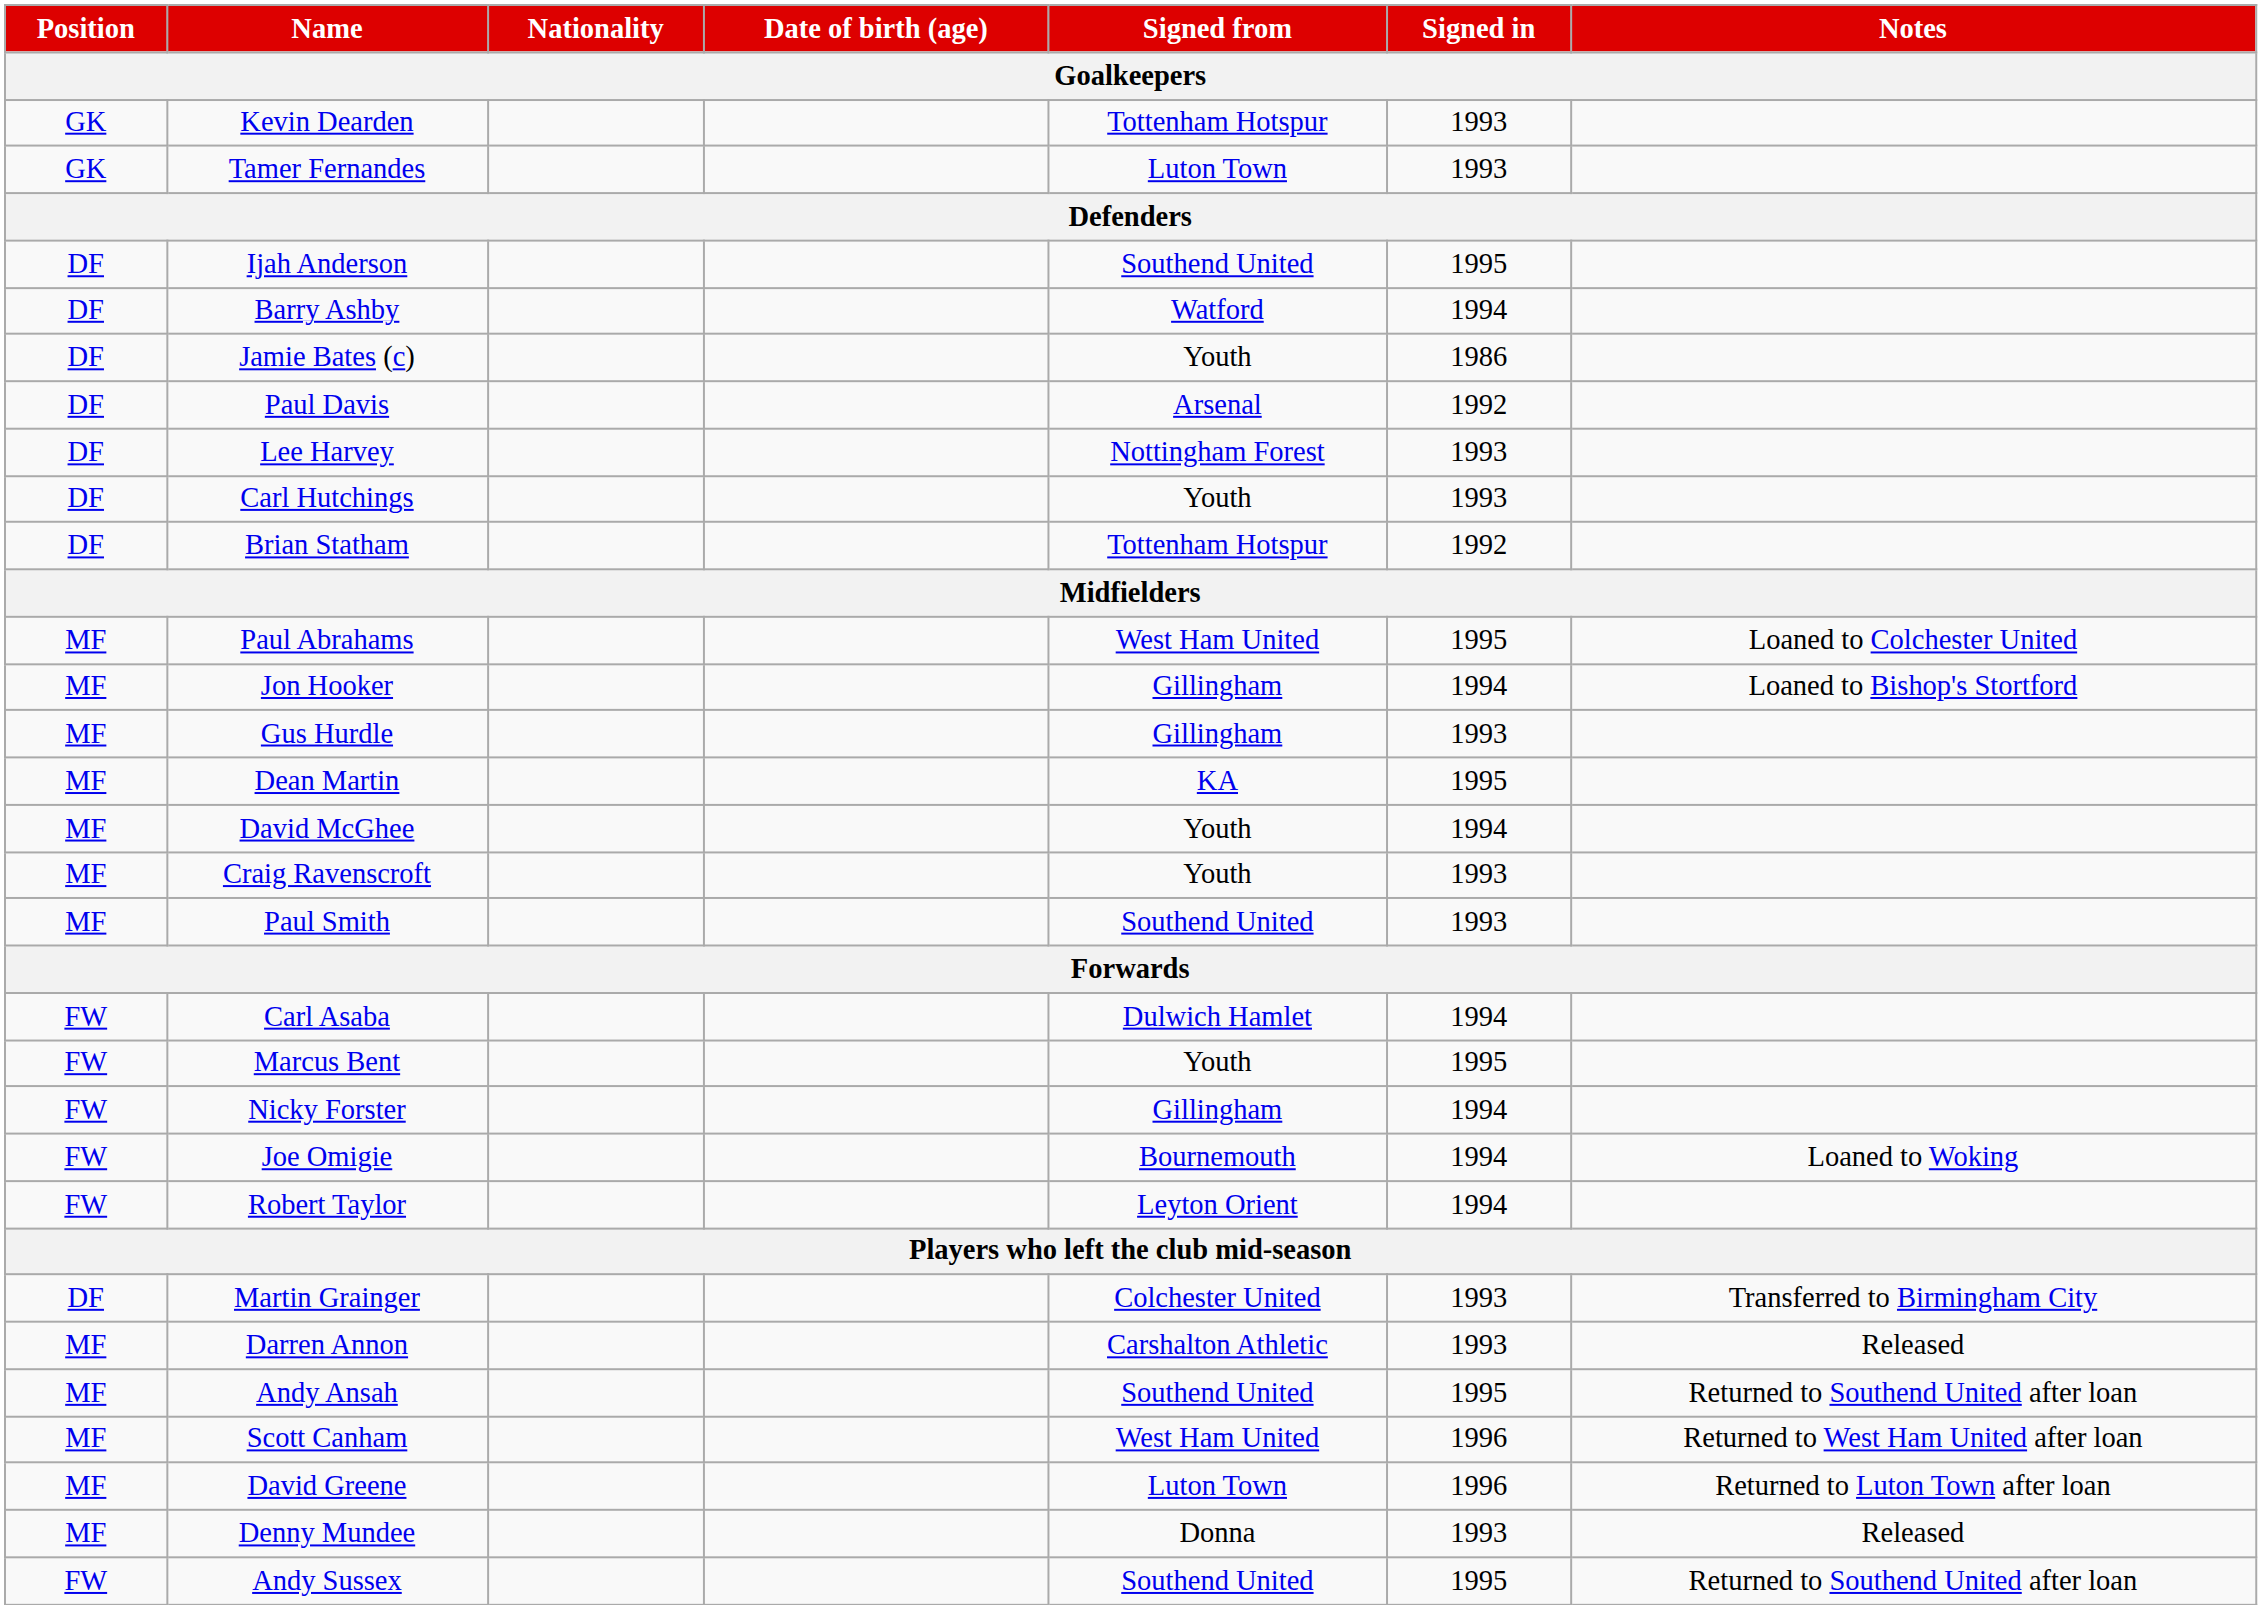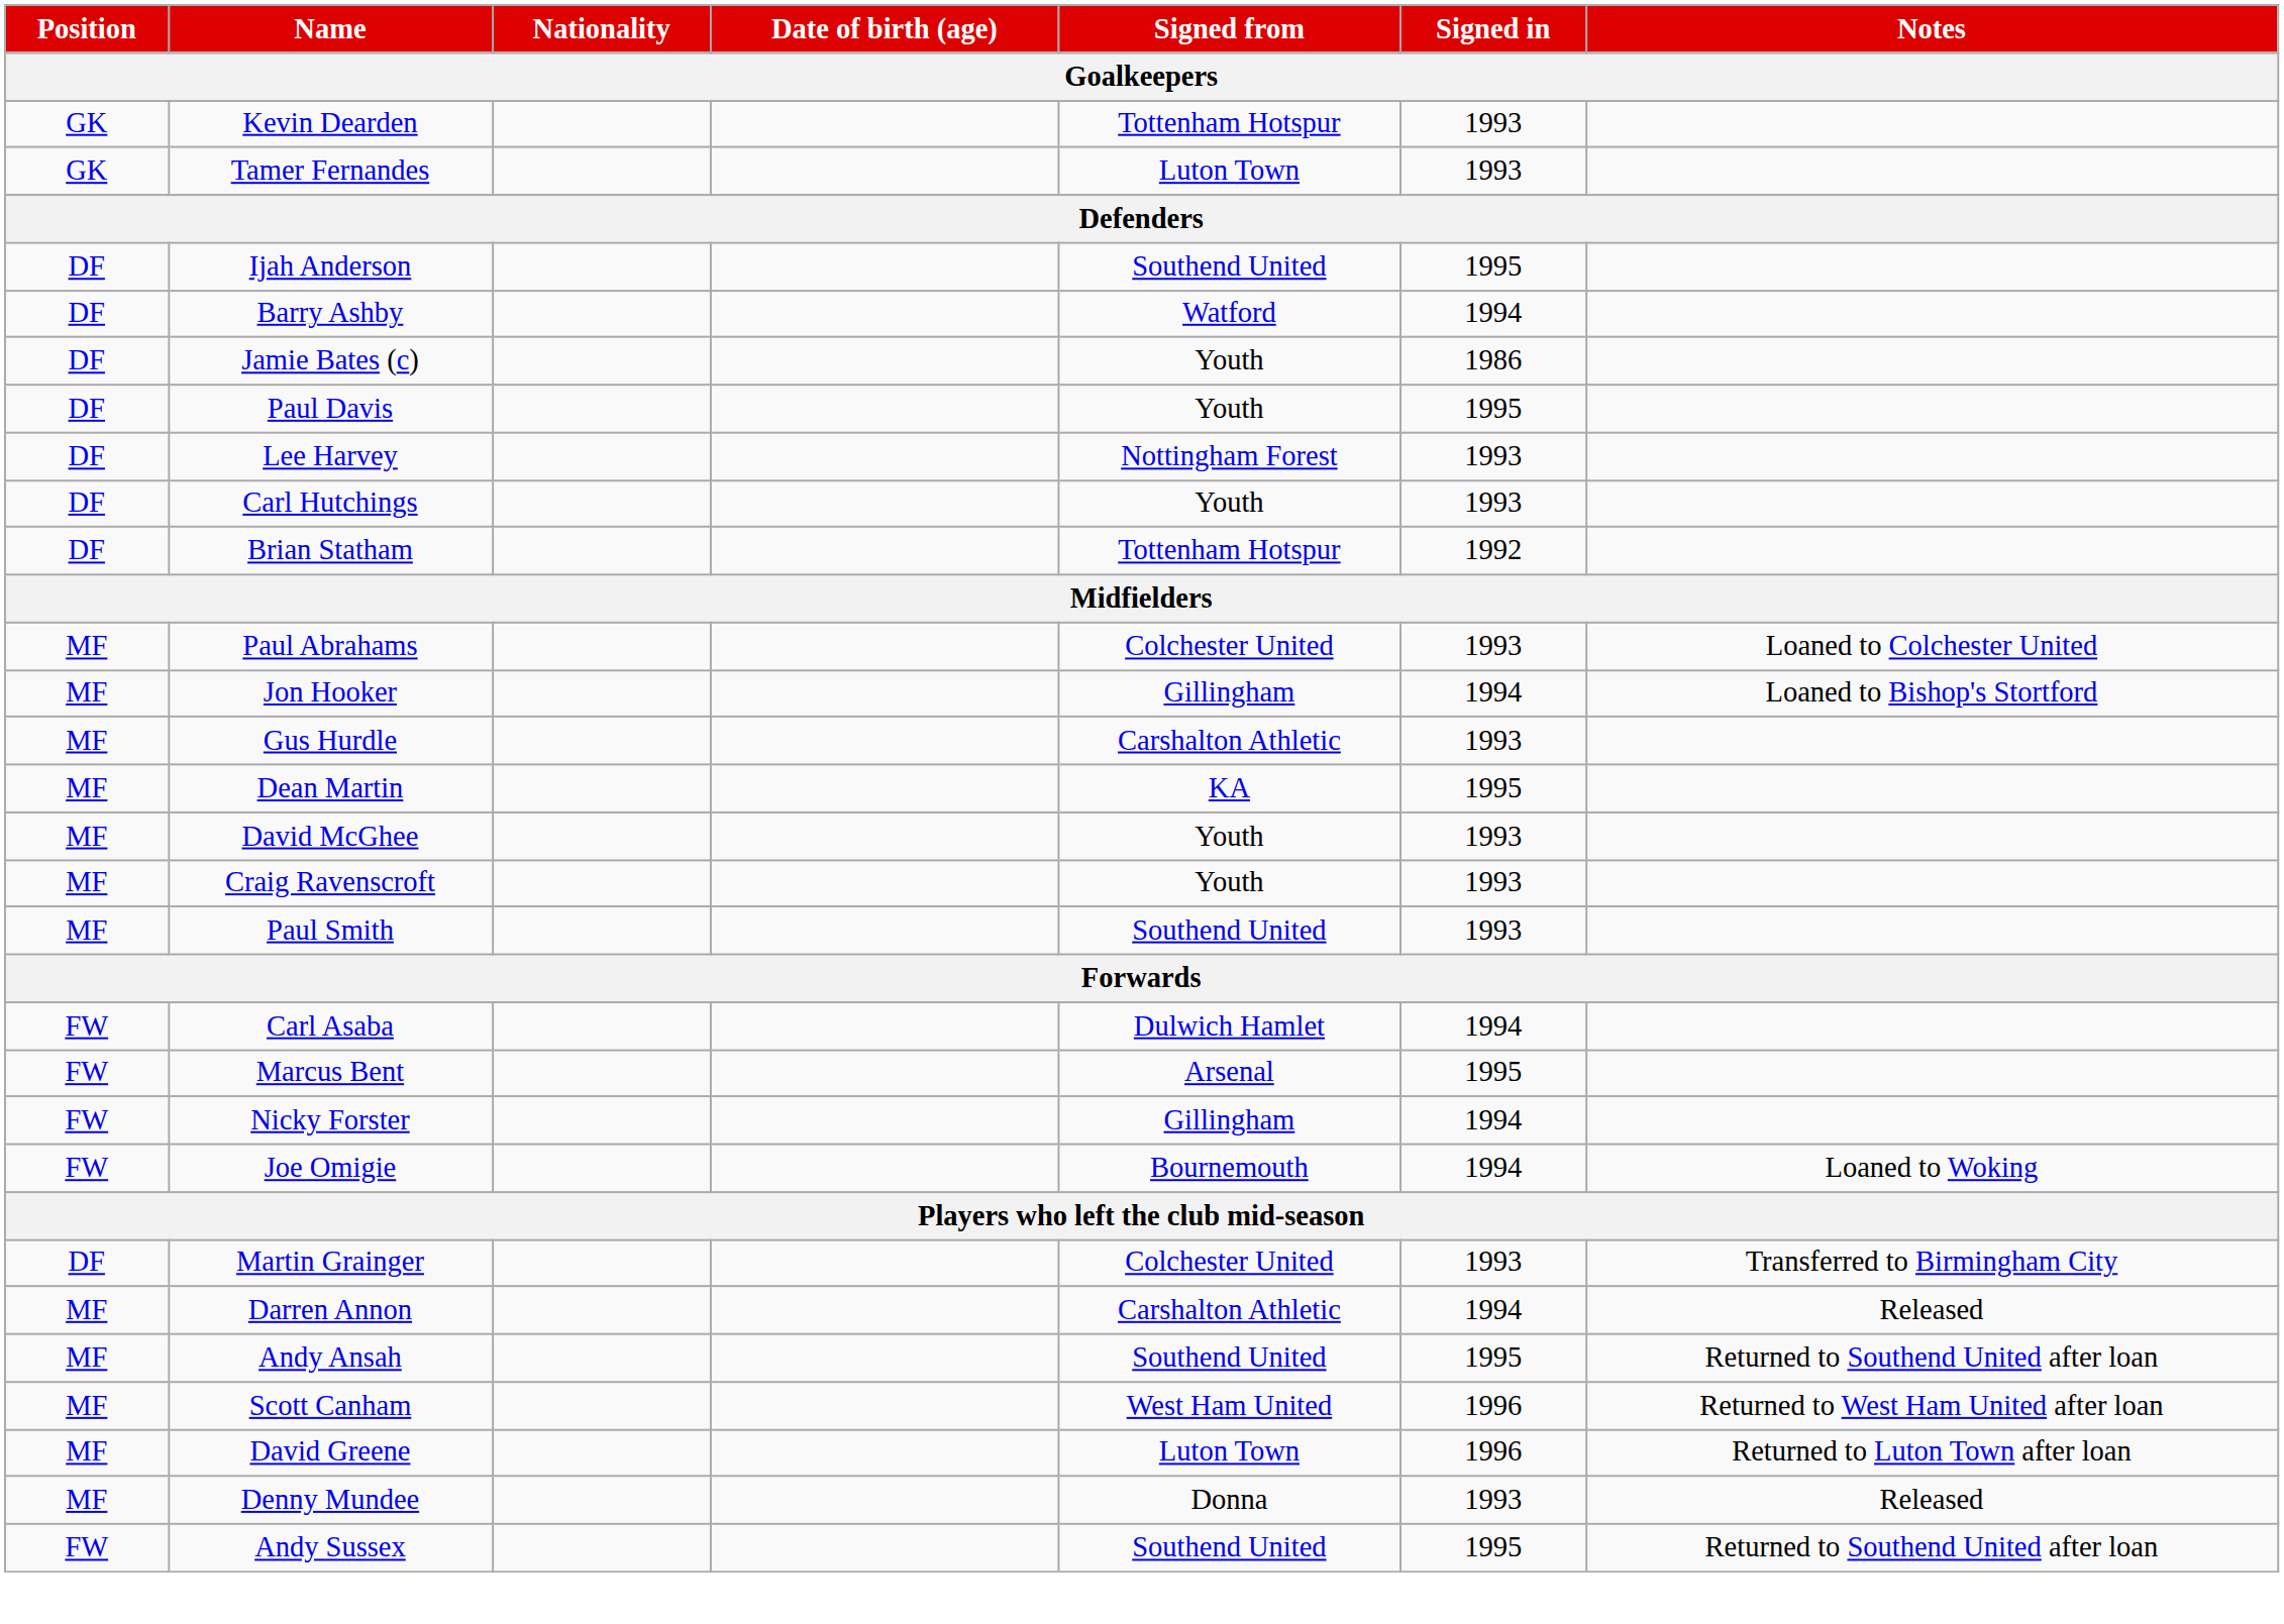Paul Davis | Signed from: Arsenal -> Youth
Paul Davis | Signed in: 1992 -> 1995
Paul Abrahams | Signed from: West Ham United -> Colchester United
Paul Abrahams | Signed in: 1995 -> 1993
Gus Hurdle | Signed from: Gillingham -> Carshalton Athletic
David McGhee | Signed in: 1994 -> 1993
Marcus Bent | Signed from: Youth -> Arsenal
- row: FW | Robert Taylor | Leyton Orient | 1994
Darren Annon | Signed in: 1993 -> 1994
